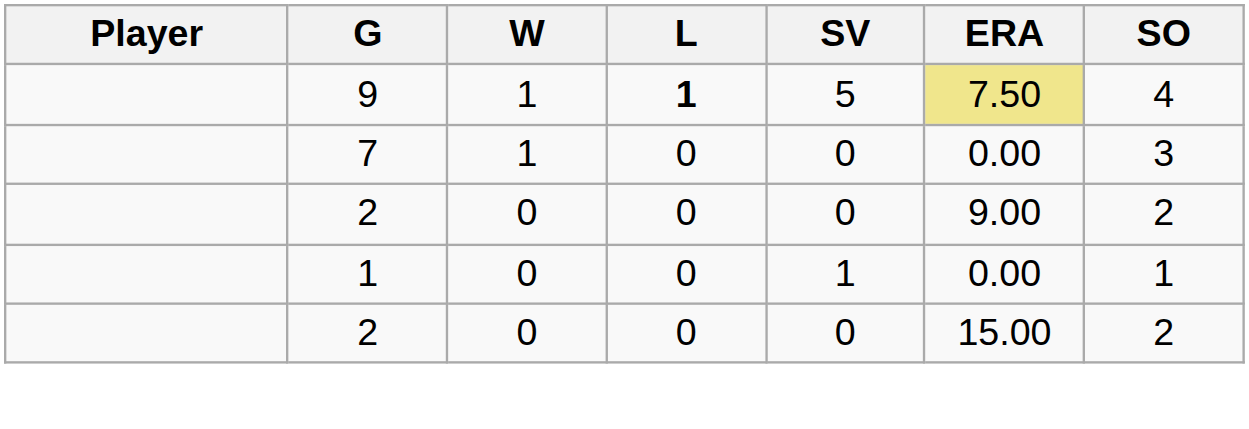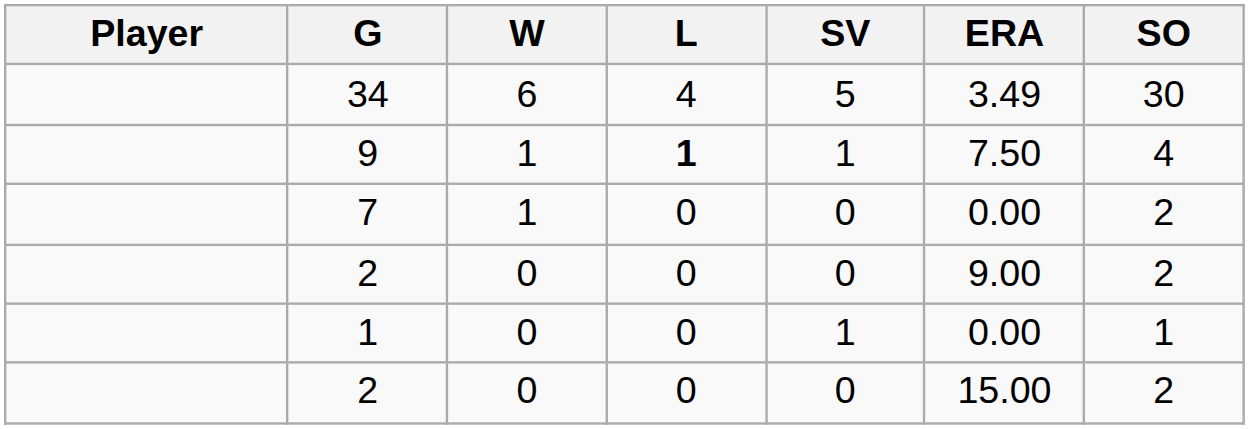+ row: 34 | 6 | 4 | 5 | 3.49 | 30
9 | SV: 5 -> 1
9 | ERA: khaki background -> no background
7 | SO: 3 -> 2
